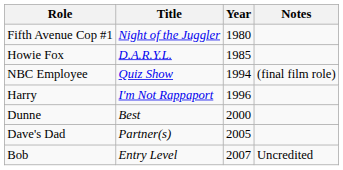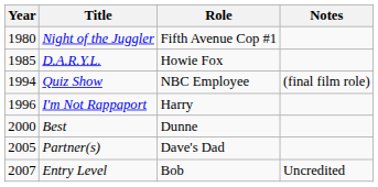columns swapped: Year <-> Role
